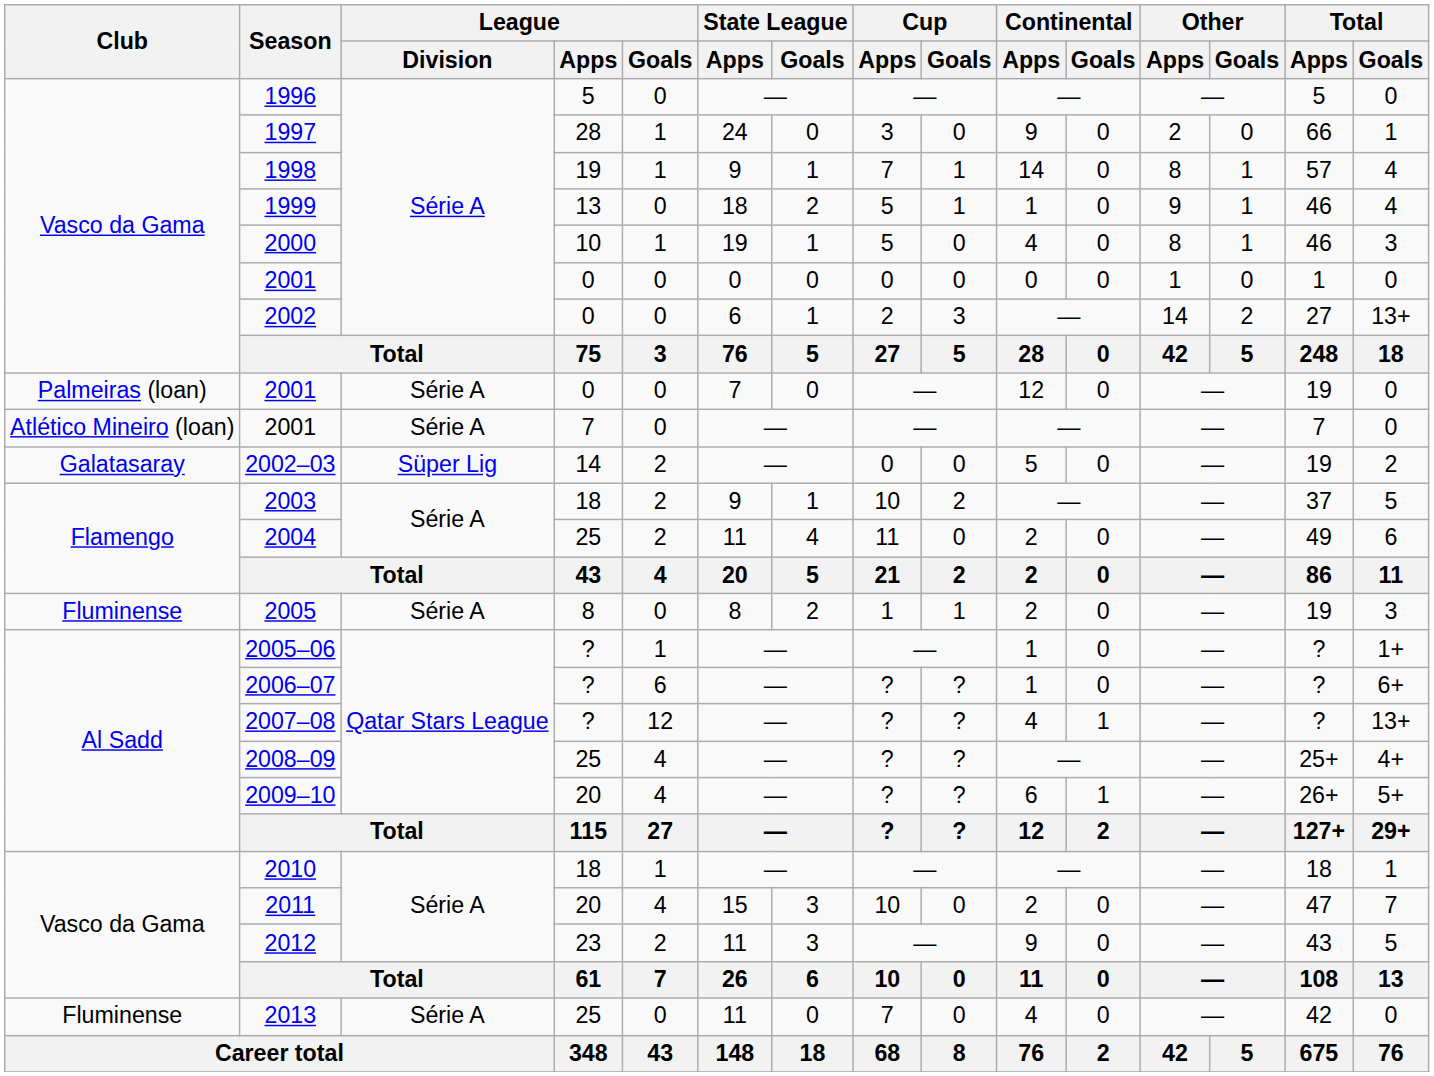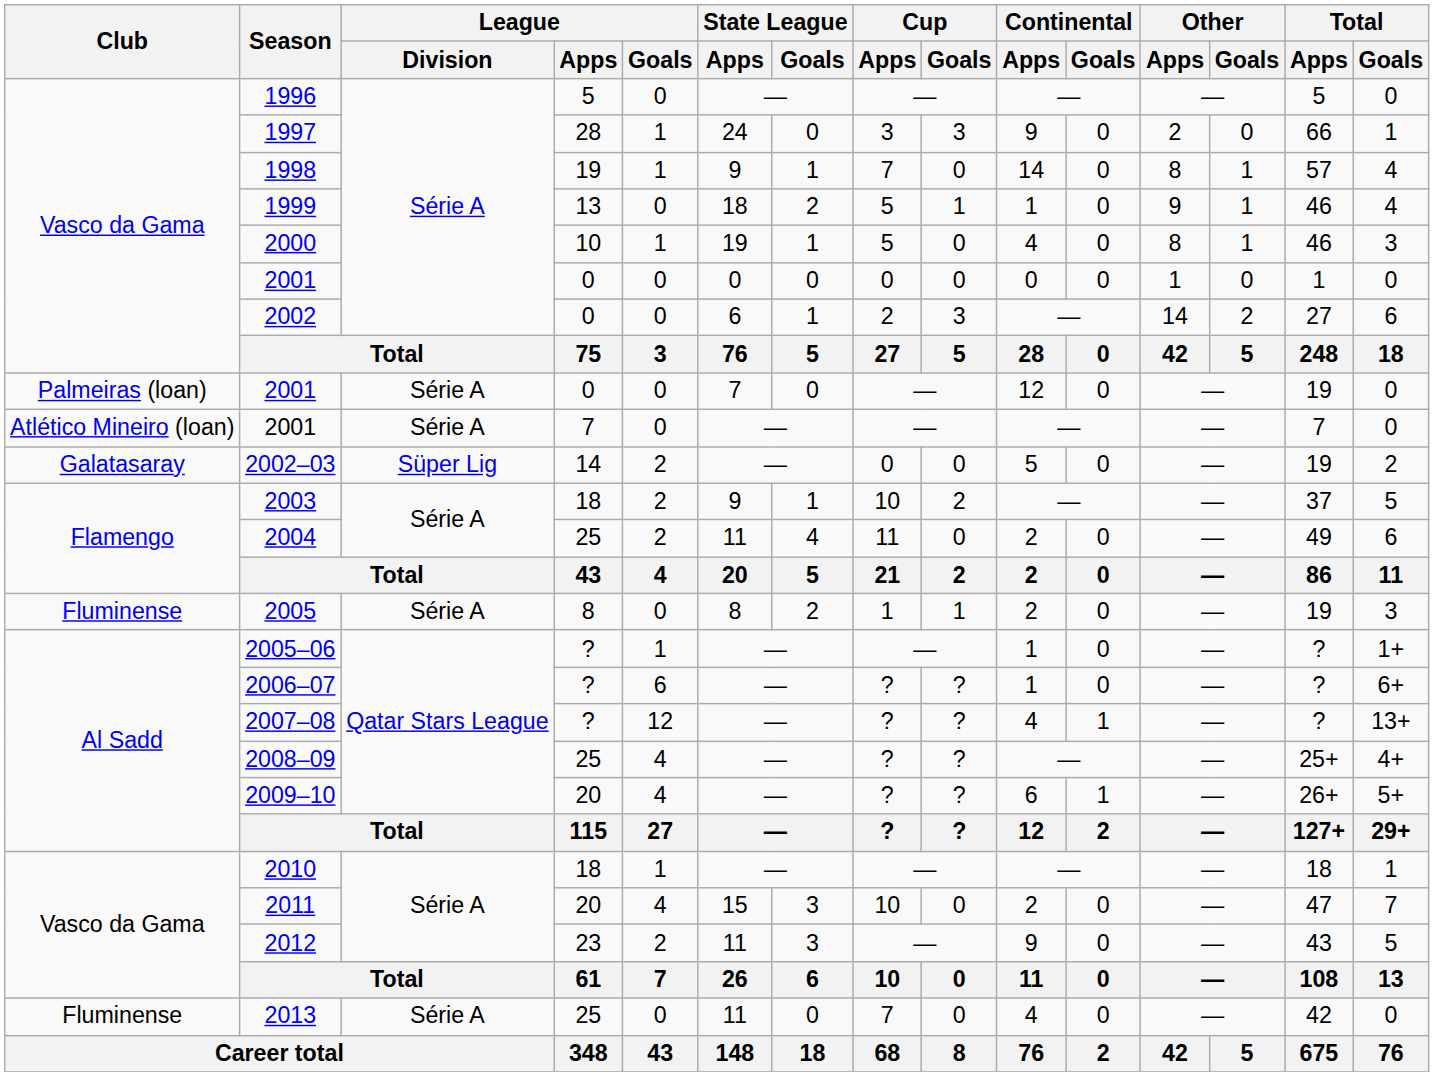1997 | Cup / Goals: 0 -> 3
1998 | Cup / Goals: 1 -> 0
2002 | Total / Goals: 13+ -> 6
